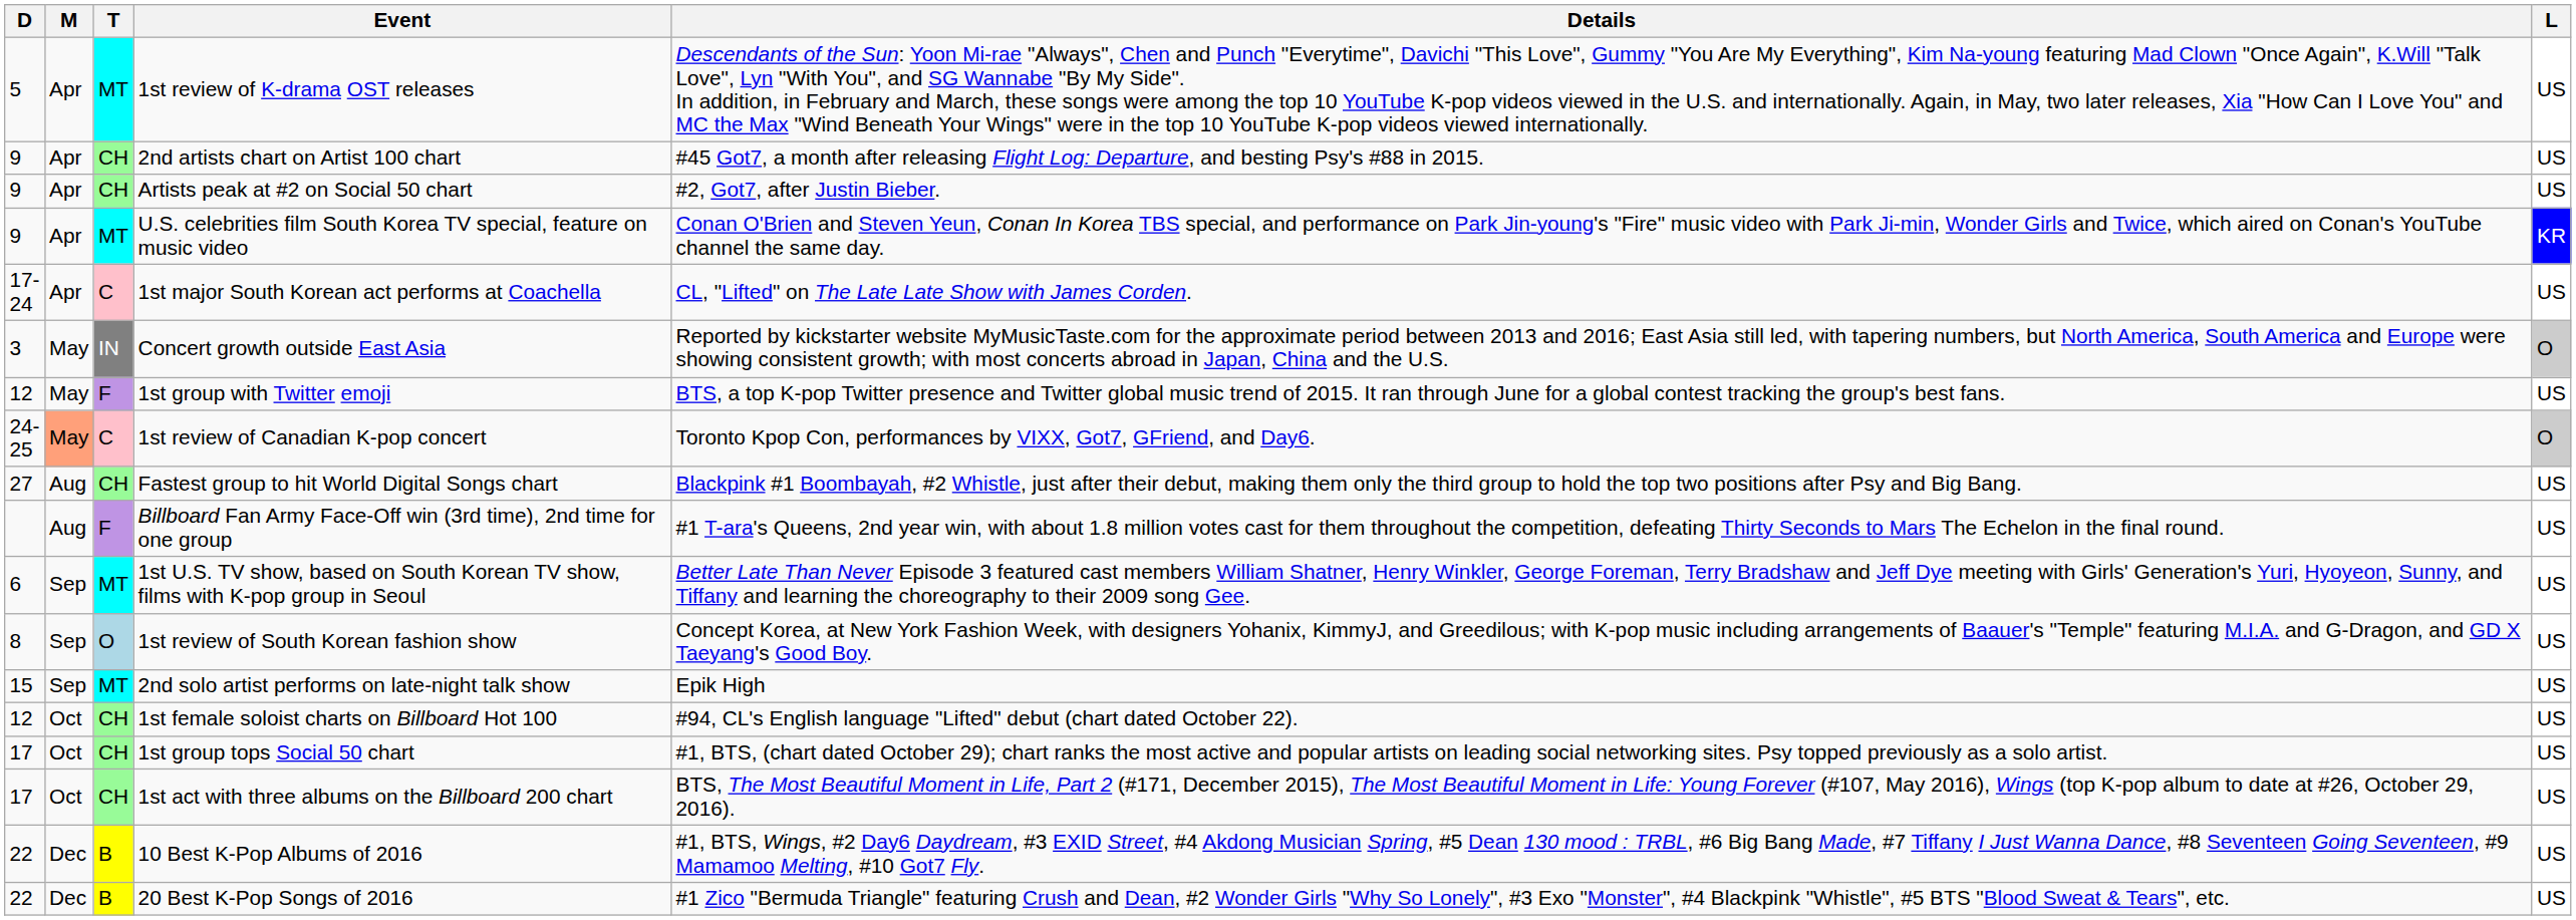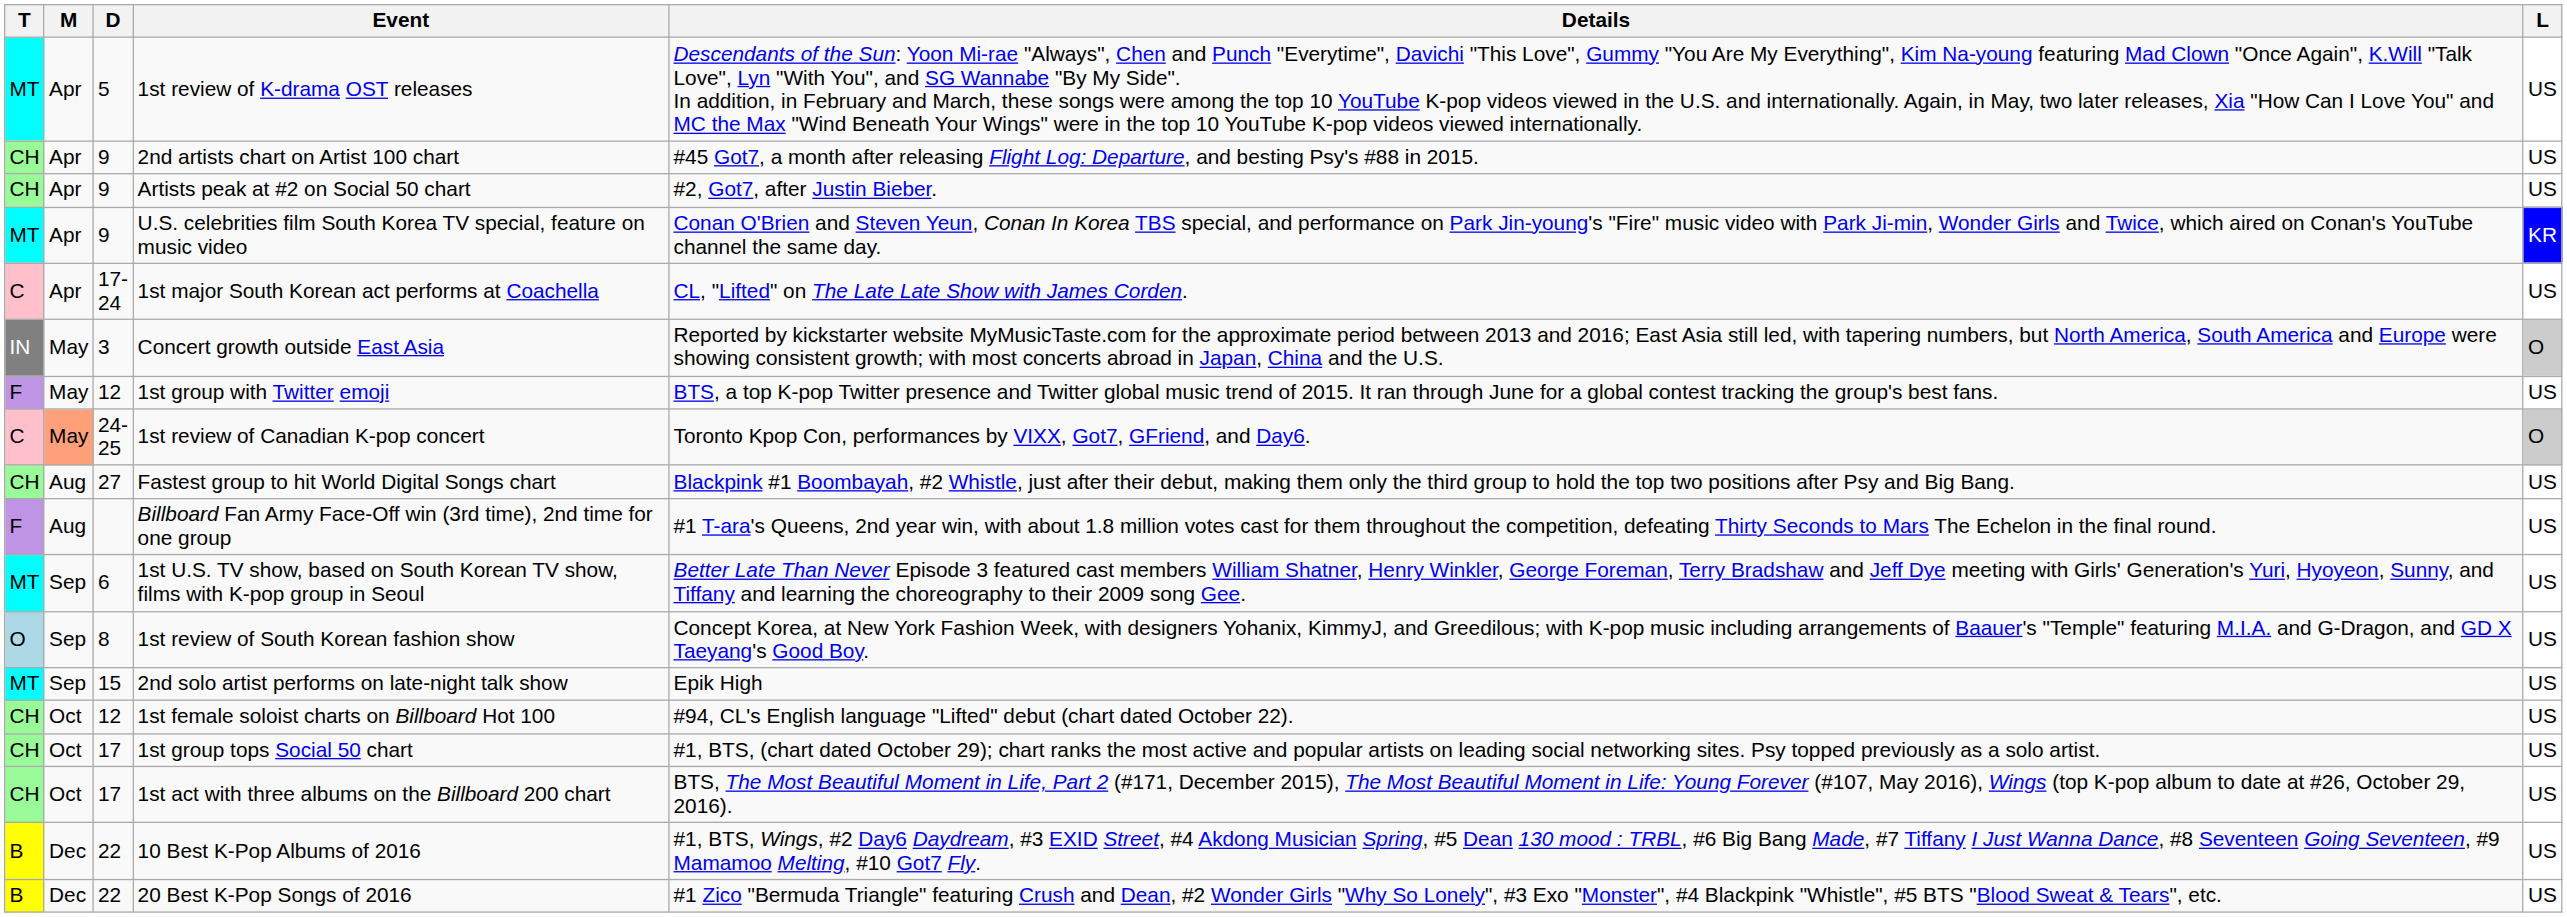columns swapped: T <-> D
